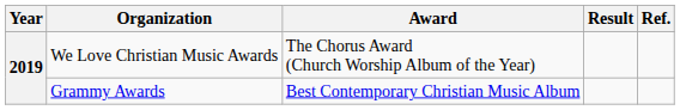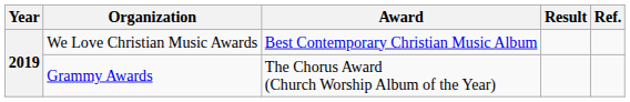We Love Christian Music Awards | Award: The Chorus Award (Church Worship Album of the Year) -> Best Contemporary Christian Music Album
Grammy Awards | Award: Best Contemporary Christian Music Album -> The Chorus Award (Church Worship Album of the Year)
